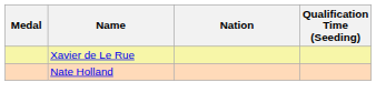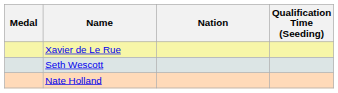+ row: Seth Wescott
